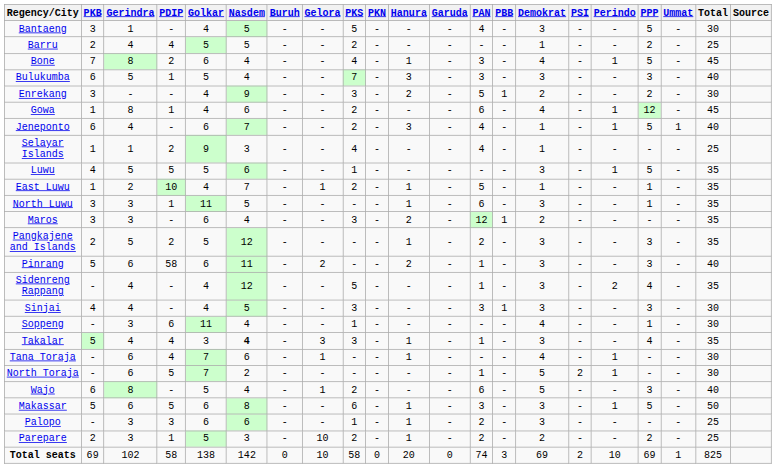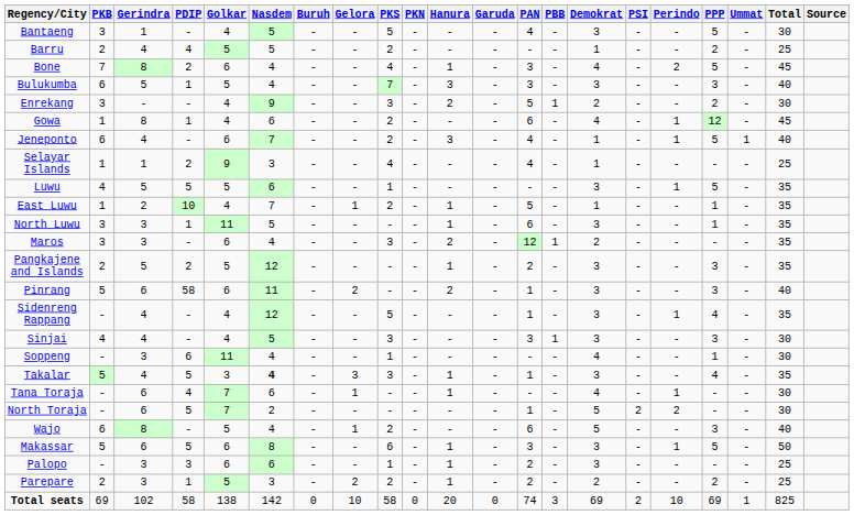Bone | Perindo: 1 -> 2
Sidenreng Rappang | Perindo: 2 -> 1
Takalar | PDIP: 4 -> 5
North Toraja | Perindo: 1 -> 2
Parepare | Gelora: 10 -> 2
